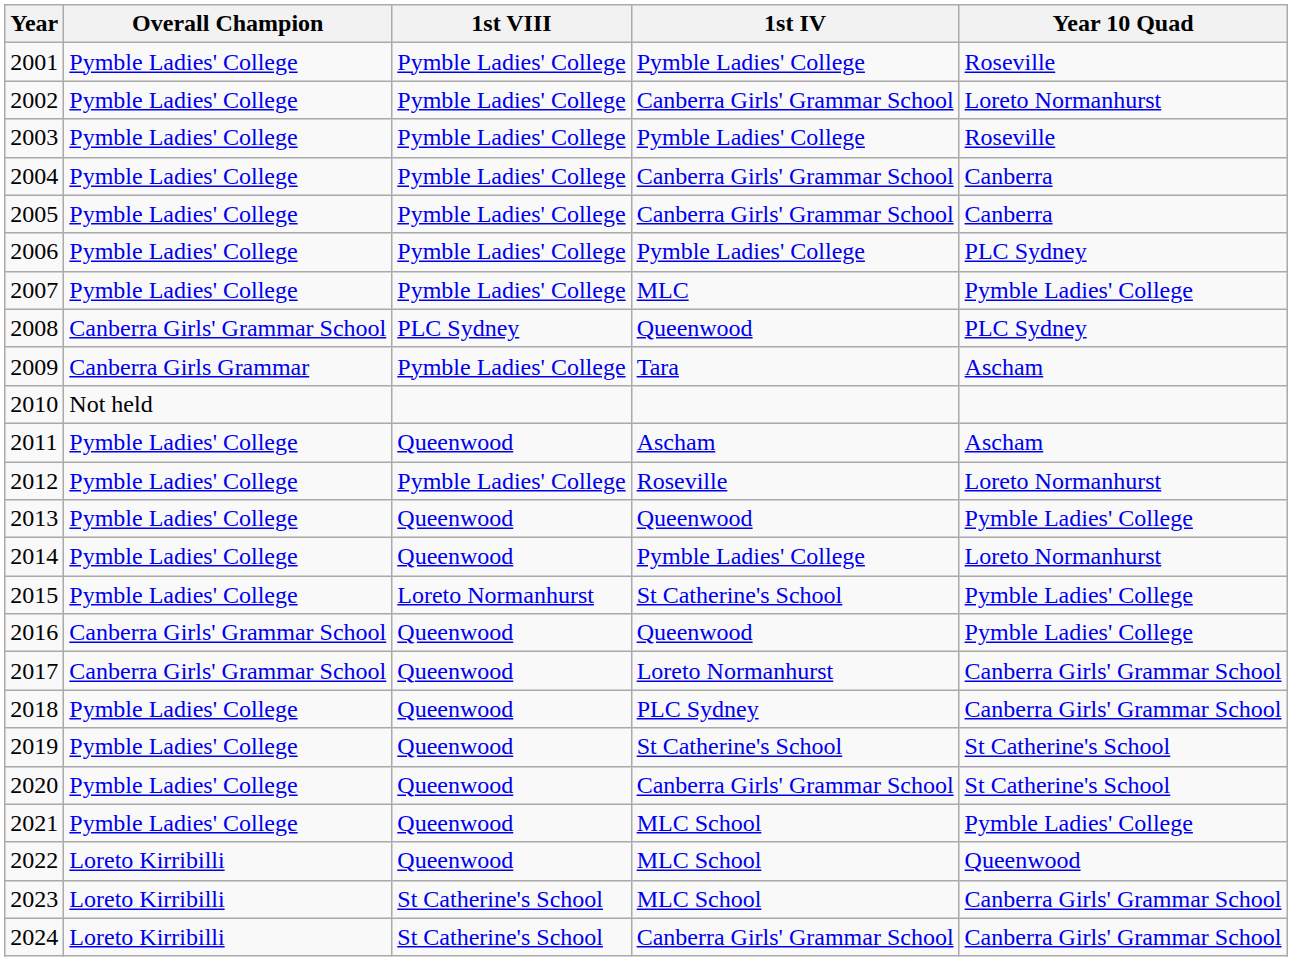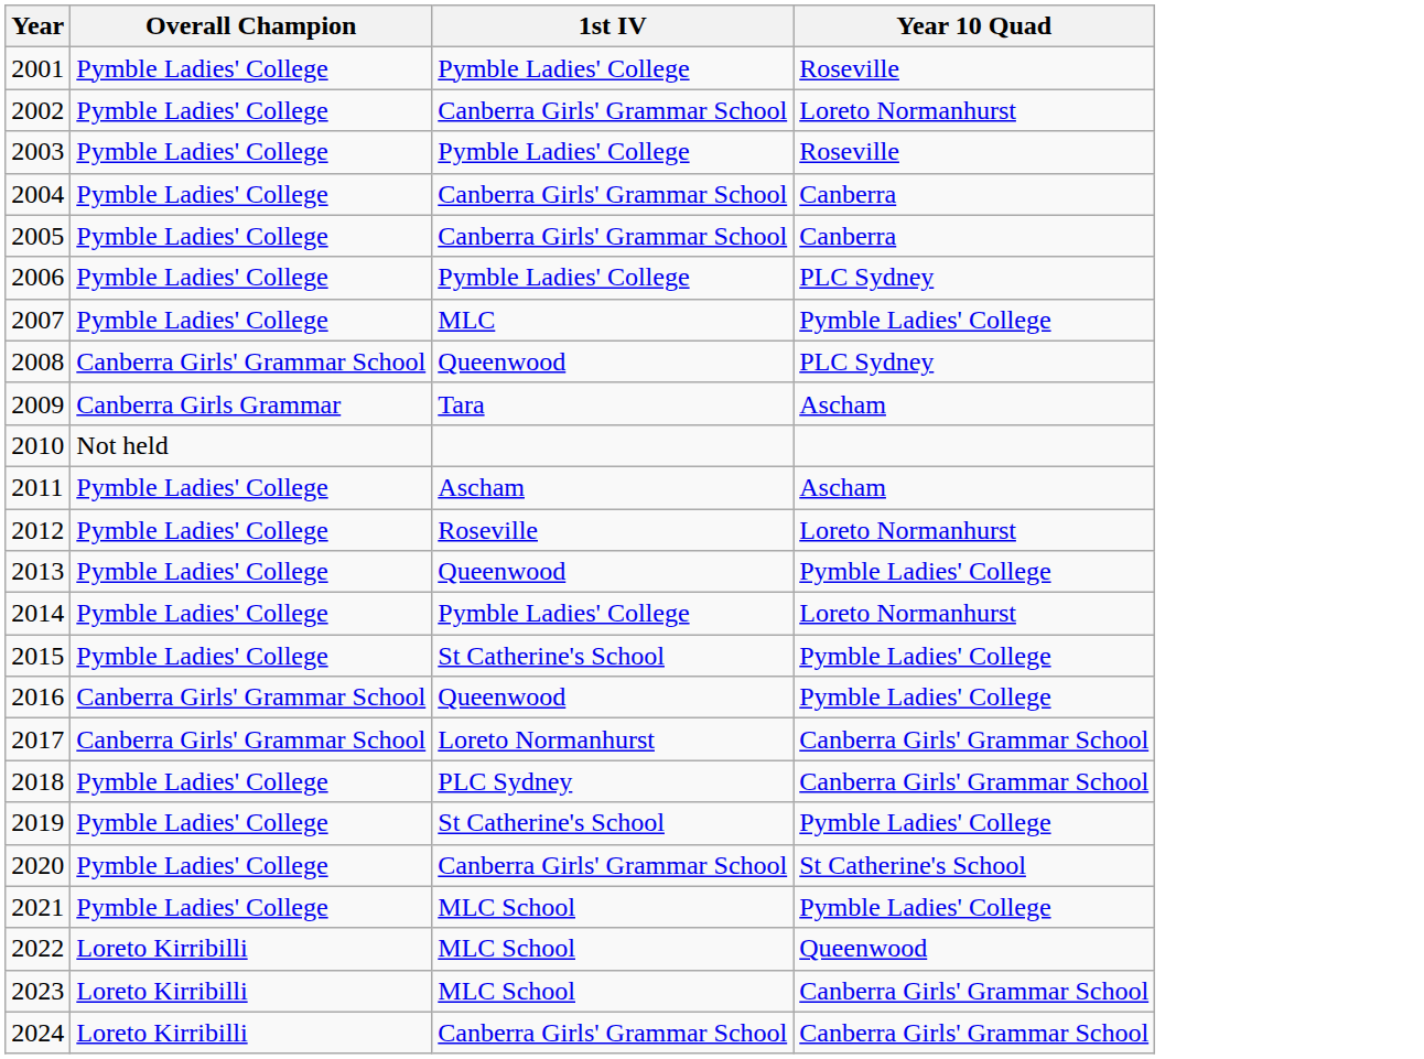- column: 1st VIII | Pymble Ladies' College | Pymble Ladies' College | Pymble Ladies' College | Pymble Ladies' College | Pymble Ladies' College | Pymble Ladies' College | Pymble Ladies' College | PLC Sydney | Pymble Ladies' College | Queenwood | Pymble Ladies' College | Queenwood | Queenwood | Loreto Normanhurst | Queenwood | Queenwood | Queenwood | Queenwood | Queenwood | Queenwood | Queenwood | St Catherine's School | St Catherine's School
2019 | Year 10 Quad: St Catherine's School -> Pymble Ladies' College
